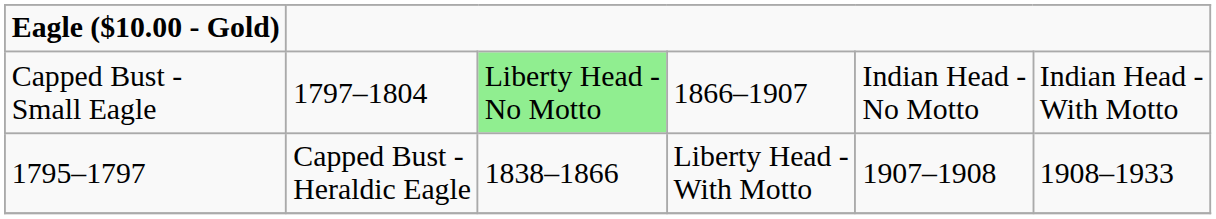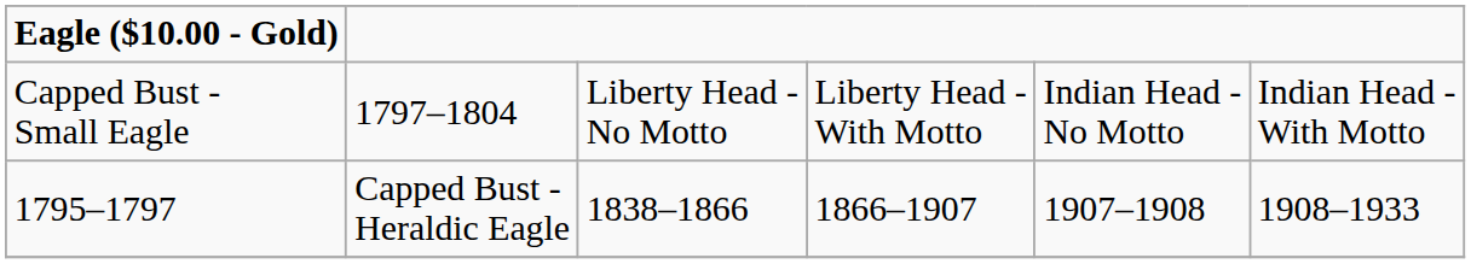Capped Bust - Small Eagle | column 3: lightgreen background -> no background
Capped Bust - Small Eagle | column 4: 1866–1907 -> Liberty Head - With Motto
1795–1797 | column 4: Liberty Head - With Motto -> 1866–1907
